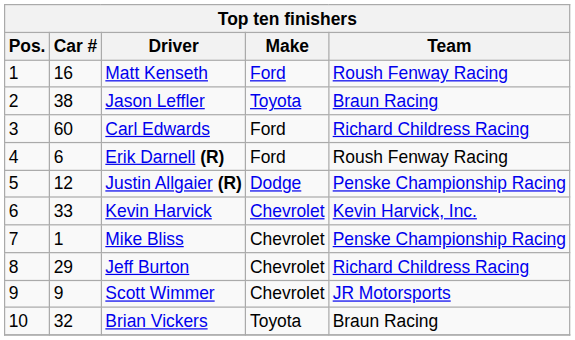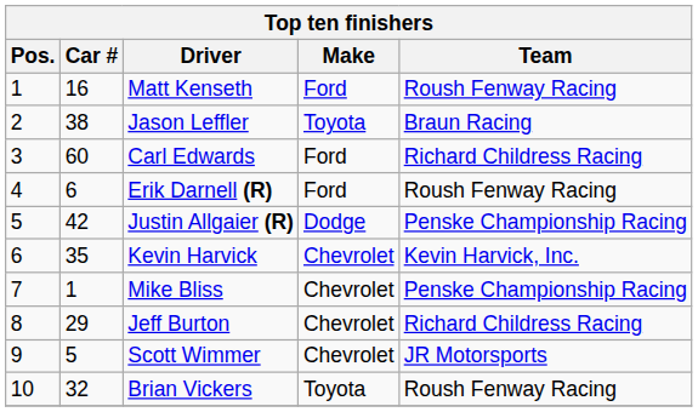Justin Allgaier (R) | Car #: 12 -> 42
Kevin Harvick | Car #: 33 -> 35
Scott Wimmer | Car #: 9 -> 5
Brian Vickers | Team: Braun Racing -> Roush Fenway Racing
